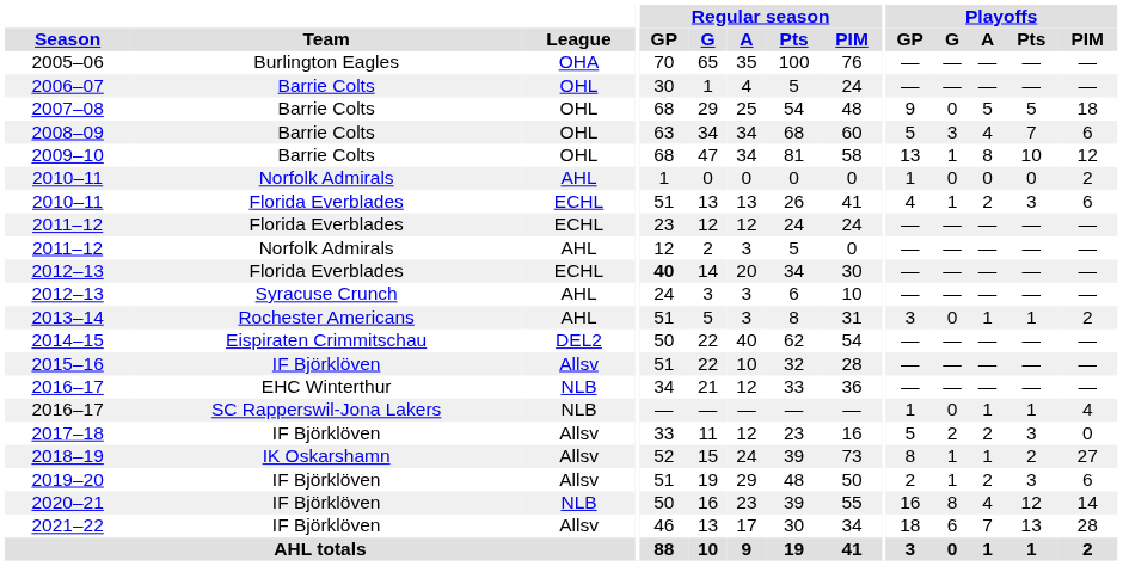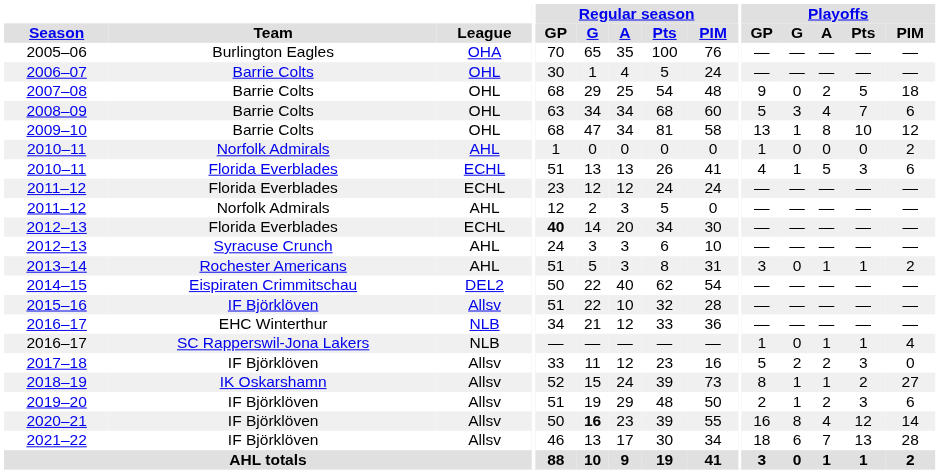2007–08 | Playoffs / A: 5 -> 2
2010–11 / Florida Everblades | Playoffs / A: 2 -> 5
2020–21 | League: NLB -> Allsv
2020–21 | Regular season / G: normal -> bold
